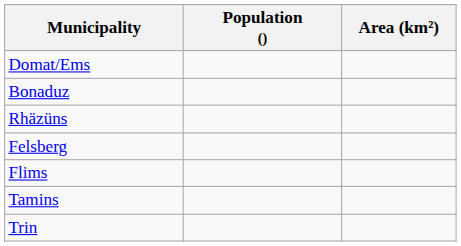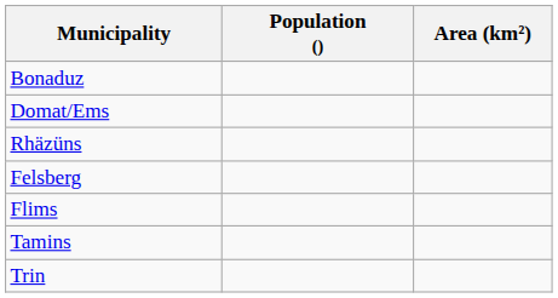rows swapped: Bonaduz <-> Domat/Ems
